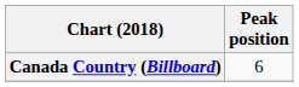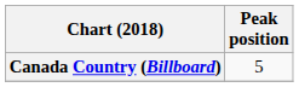Canada Country (Billboard) | Peak position: 6 -> 5
